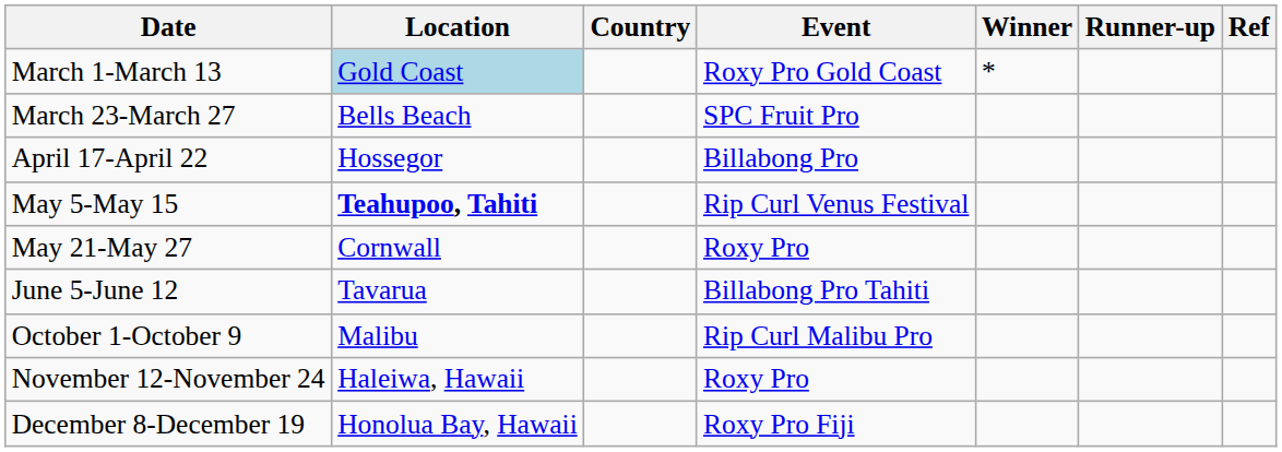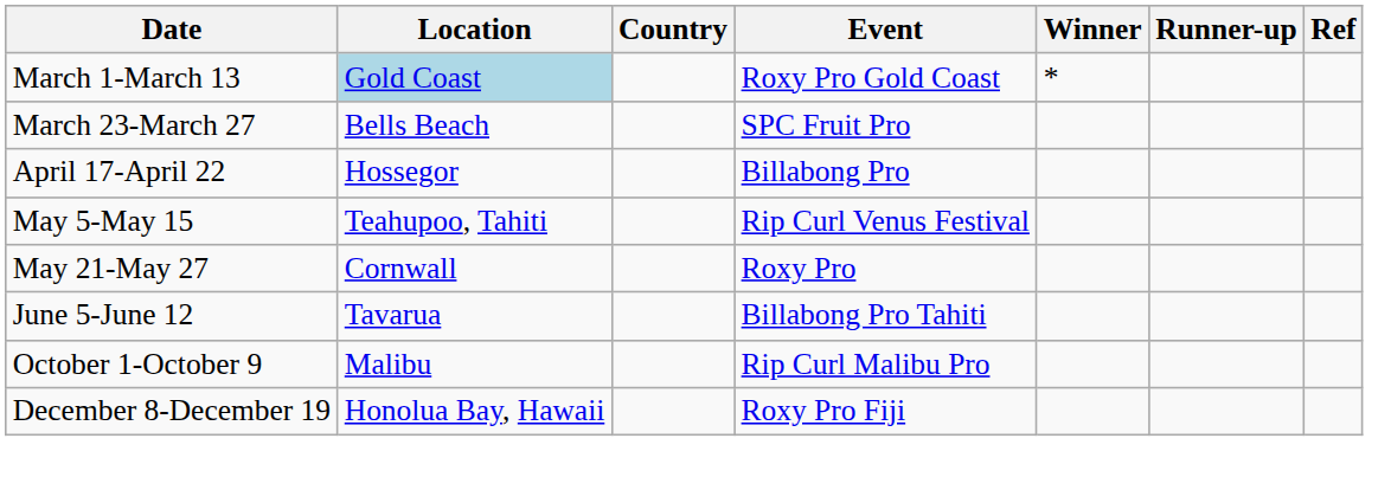May 5-May 15 | Location: bold -> normal
- row: November 12-November 24 | Haleiwa, Hawaii | Roxy Pro
